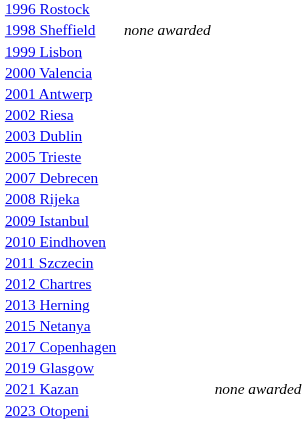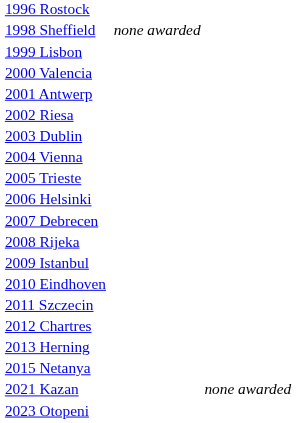+ row: 2004 Vienna
+ row: 2006 Helsinki
- row: 2017 Copenhagen
- row: 2019 Glasgow
